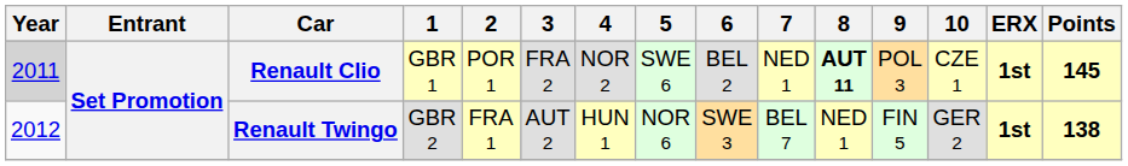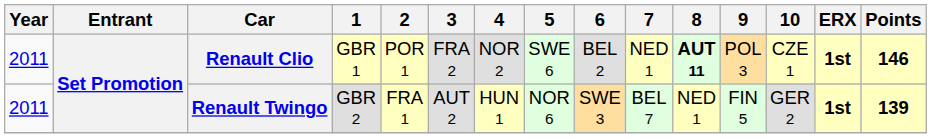Renault Clio | Year: lightgrey background -> no background
Renault Clio | Points: 145 -> 146
Renault Twingo | Year: 2012 -> 2011
Renault Twingo | Points: 138 -> 139
